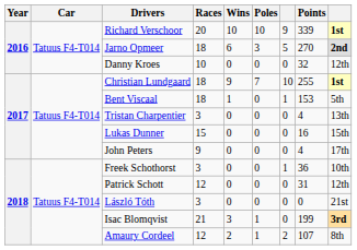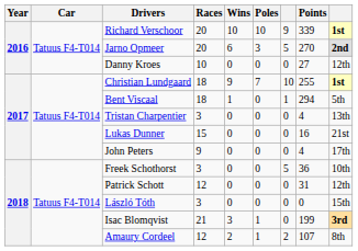Jarno Opmeer | Races: 18 -> 20
Danny Kroes | Points: 32 -> 27
Bent Viscaal | Points: 153 -> 294
Lukas Dunner | column 9: 15th -> 21st
Freek Schothorst | column 7: 1 -> 5
László Tóth | column 9: 21st -> 15th
